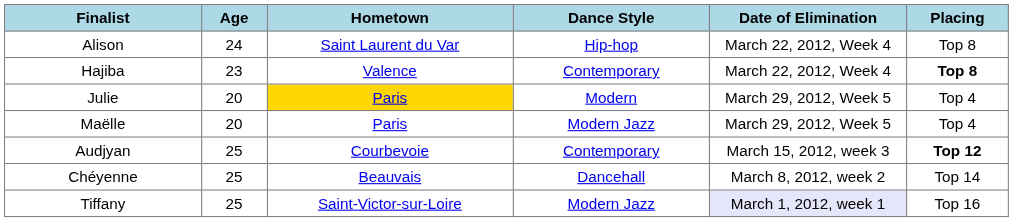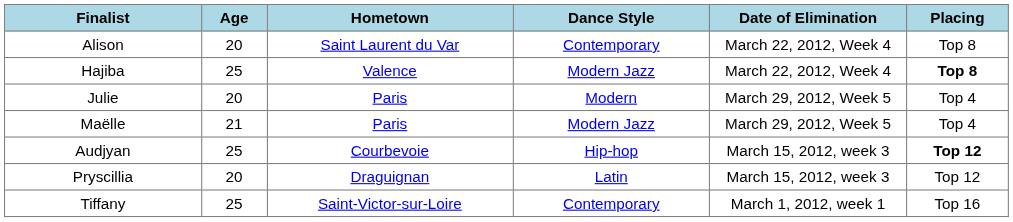Alison | Age: 24 -> 20
Alison | Dance Style: Hip-hop -> Contemporary
Hajiba | Age: 23 -> 25
Hajiba | Dance Style: Contemporary -> Modern Jazz
Julie | Hometown: gold background -> no background
Maëlle | Age: 20 -> 21
Audjyan | Dance Style: Contemporary -> Hip-hop
+ row: Pryscillia | 20 | Draguignan | Latin | March 15, 2012, week 3 | Top 12
- row: Chéyenne | 25 | Beauvais | Dancehall | March 8, 2012, week 2 | Top 14
Tiffany | Dance Style: Modern Jazz -> Contemporary
Tiffany | Date of Elimination: lavender background -> no background
